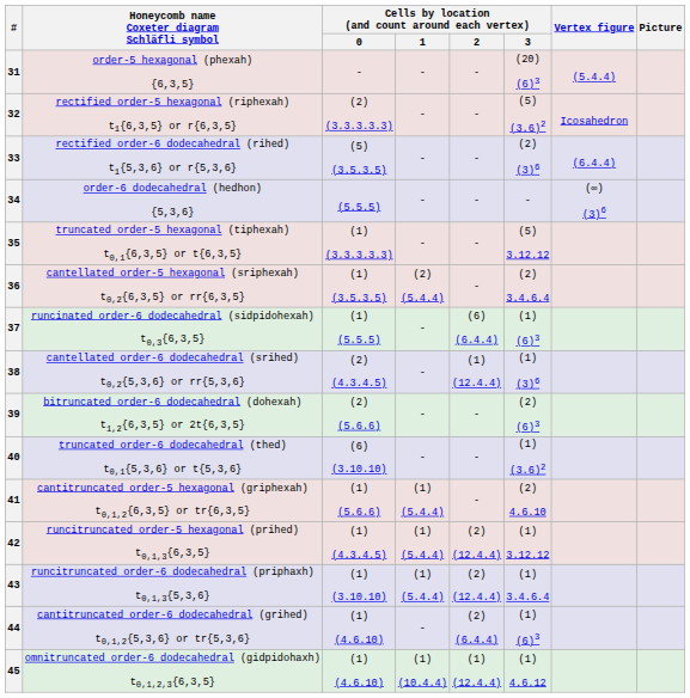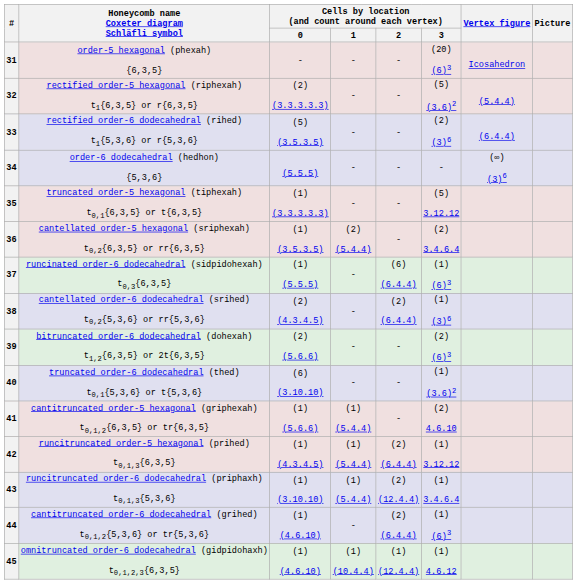31 | Vertex figure: (5.4.4) -> Icosahedron
32 | Vertex figure: Icosahedron -> (5.4.4)
38 | Cells by location (and count around each vertex) / 2: (1) (12.4.4) -> (2) (6.4.4)
42 | Cells by location (and count around each vertex) / 2: (2) (12.4.4) -> (2) (6.4.4)
